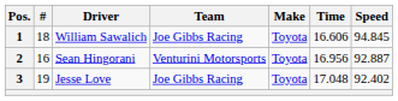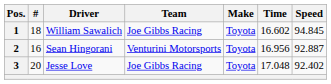1 | Time: 16.606 -> 16.602
3 | #: 19 -> 20
